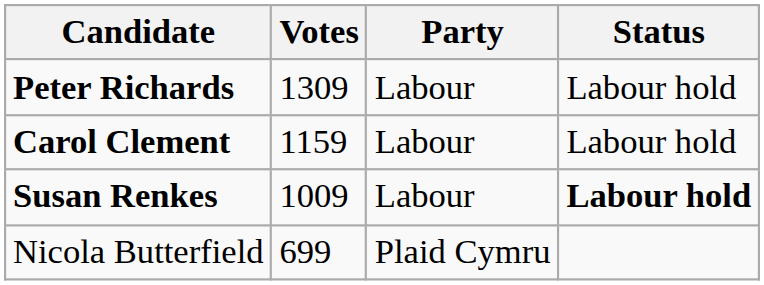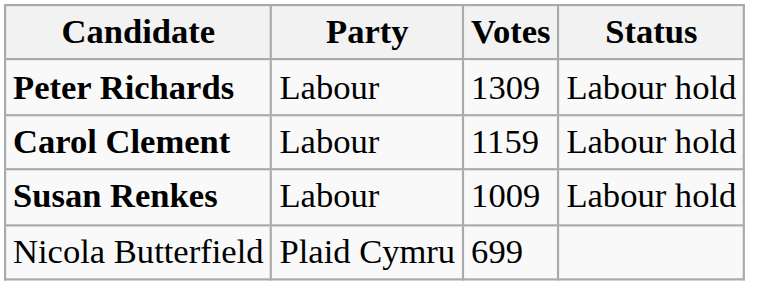columns swapped: Party <-> Votes
Susan Renkes | Status: bold -> normal
